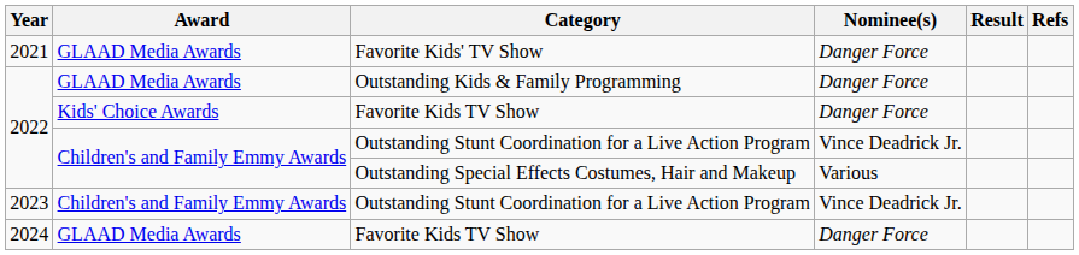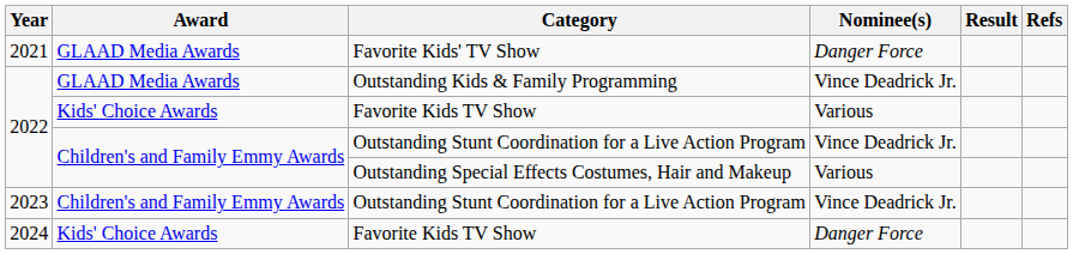Outstanding Kids & Family Programming | Nominee(s): Danger Force -> Vince Deadrick Jr.
2022 / Favorite Kids TV Show | Nominee(s): Danger Force -> Various
2024 / Favorite Kids TV Show | Award: GLAAD Media Awards -> Kids' Choice Awards
